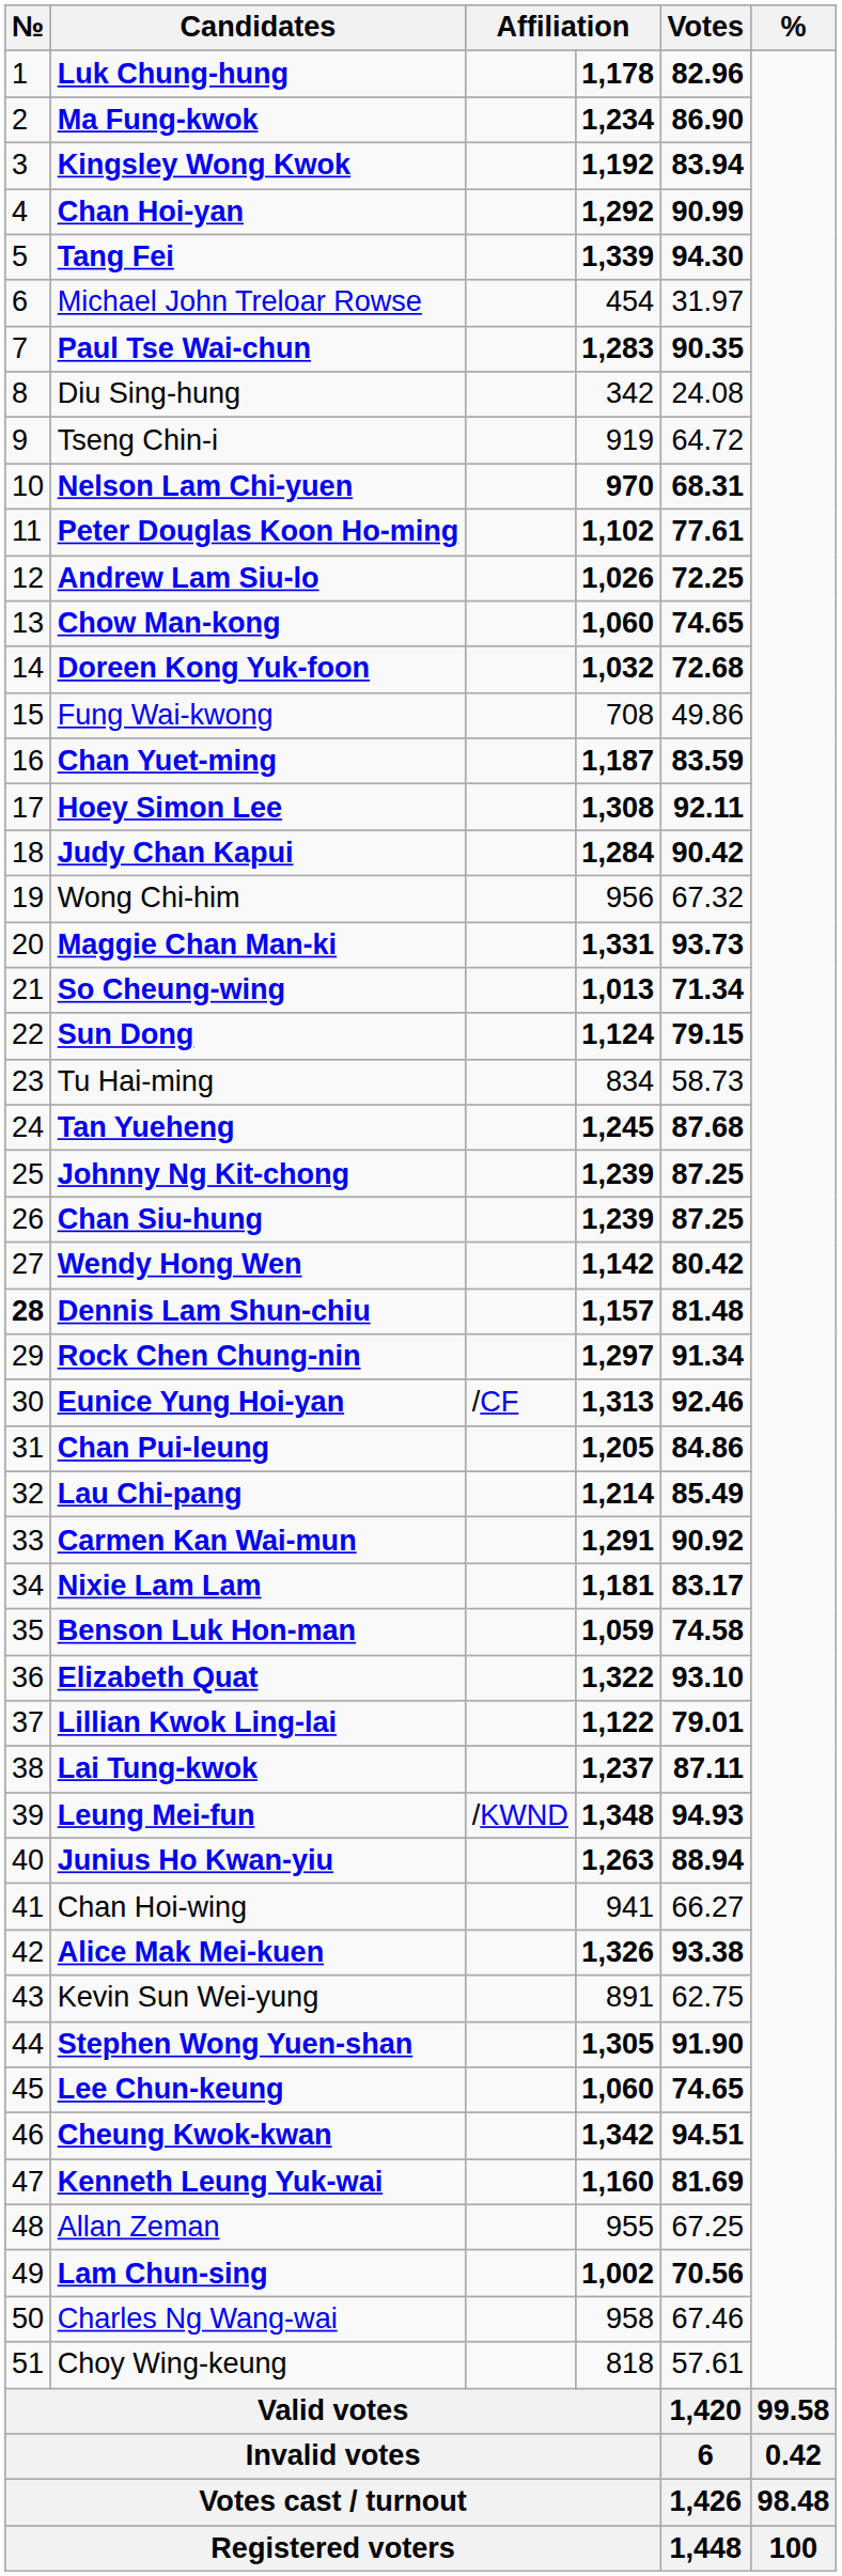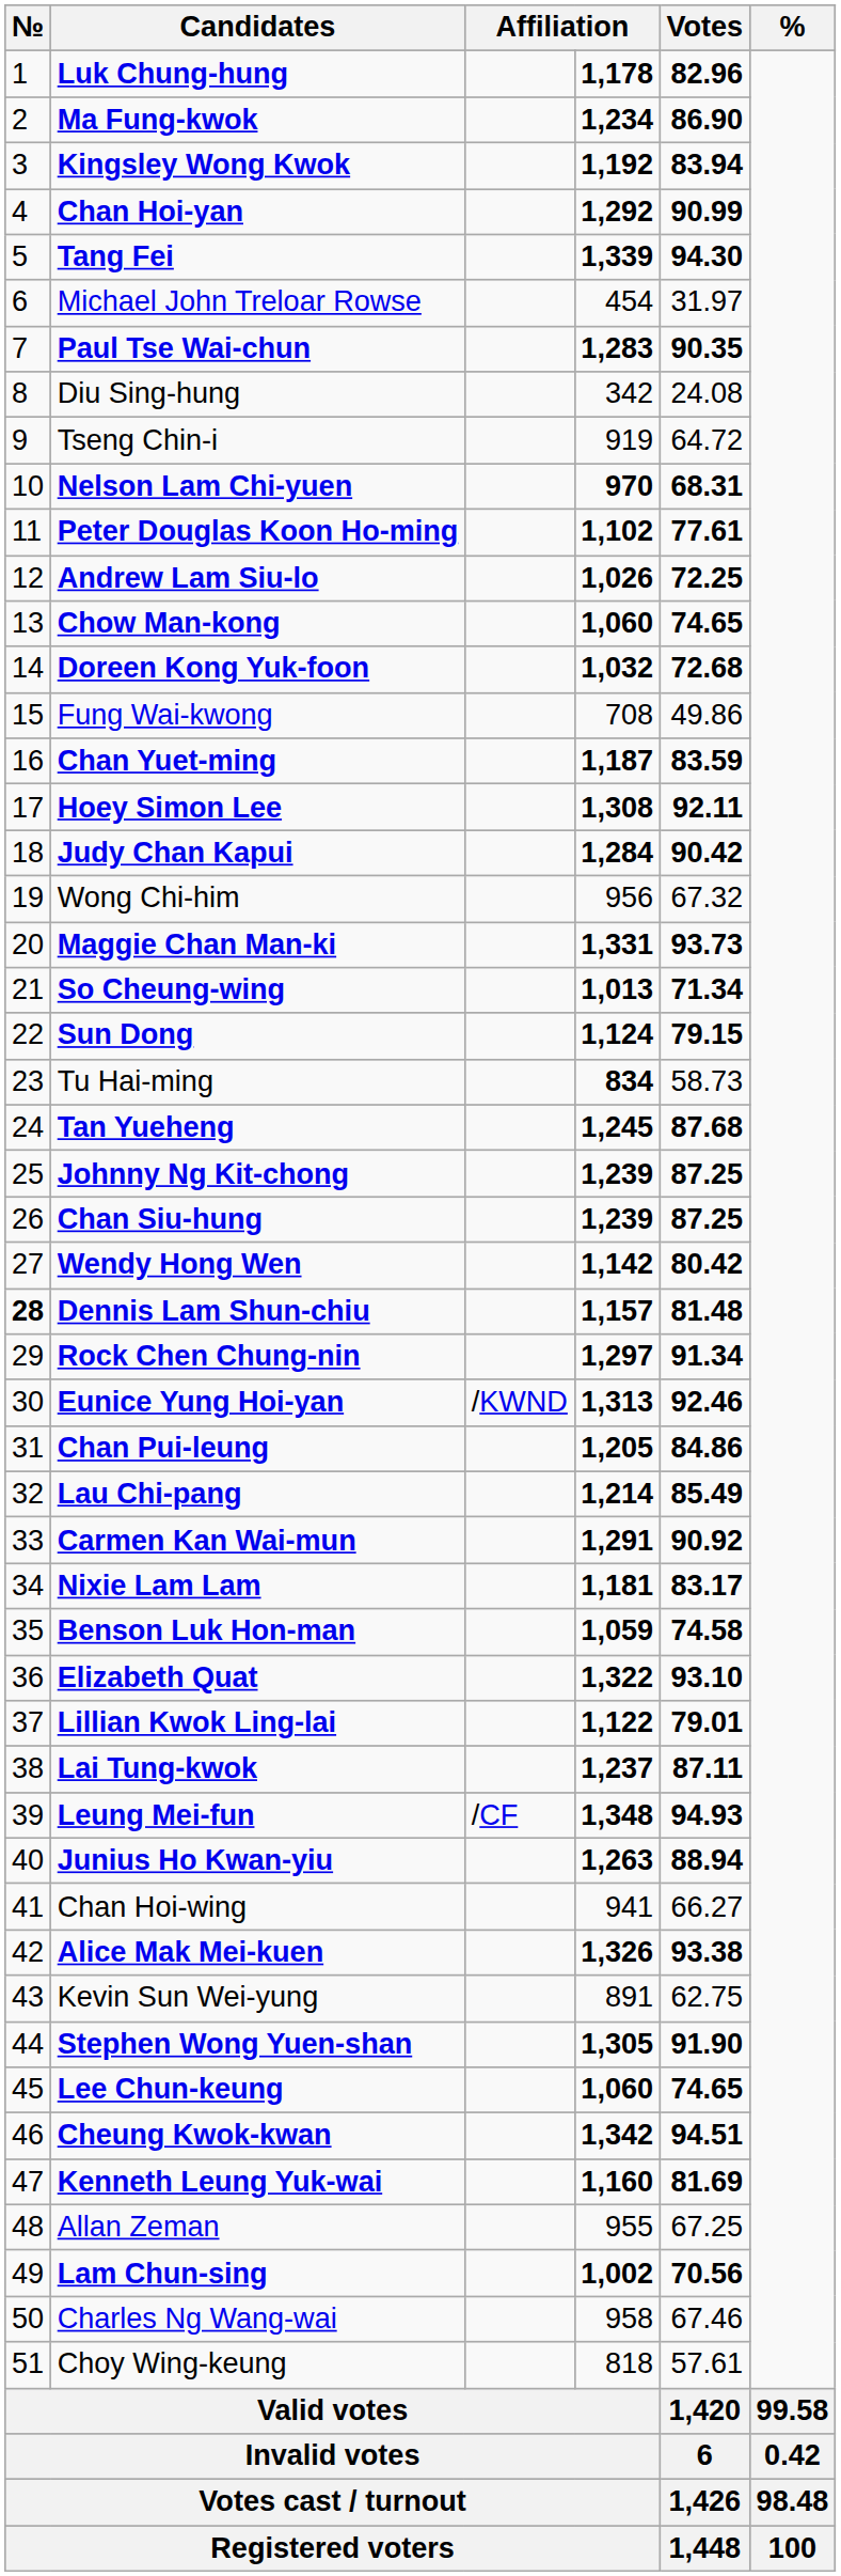Tu Hai-ming | column 4: normal -> bold
Eunice Yung Hoi-yan | column 3: /CF -> /KWND
Leung Mei-fun | column 3: /KWND -> /CF
